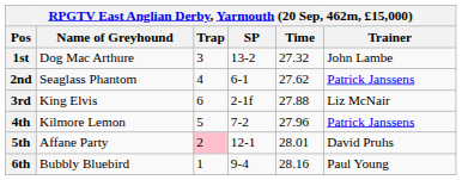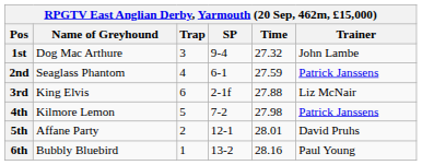1st | SP: 13-2 -> 9-4
2nd | Time: 27.62 -> 27.59
4th | Time: 27.96 -> 27.98
5th | Trap: pink background -> no background
6th | SP: 9-4 -> 13-2
